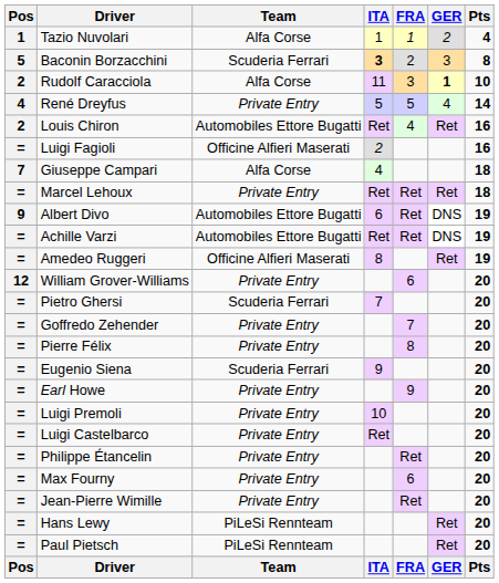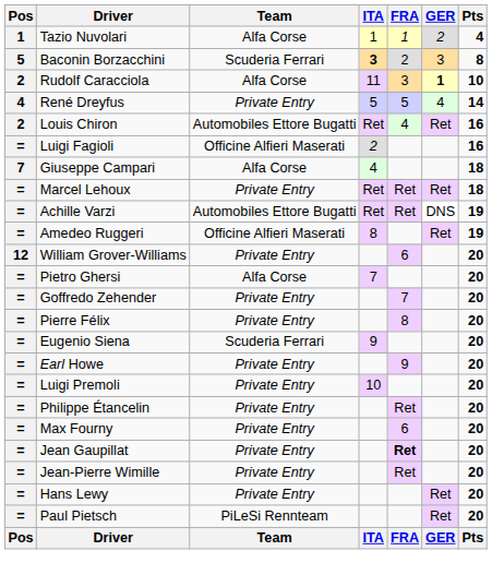- row: 9 | Albert Divo | Automobiles Ettore Bugatti | 6 | Ret | DNS | 19
Pietro Ghersi | Team: Scuderia Ferrari -> Alfa Corse
- row: = | Luigi Castelbarco | Private Entry | Ret | 20
+ row: = | Jean Gaupillat | Private Entry | Ret | 20
Hans Lewy | Team: PiLeSi Rennteam -> Private Entry
